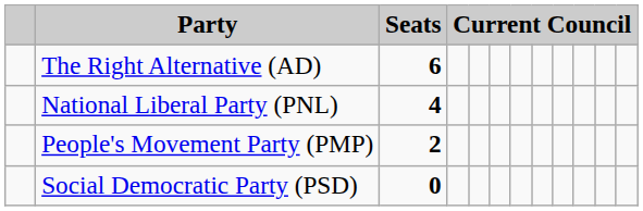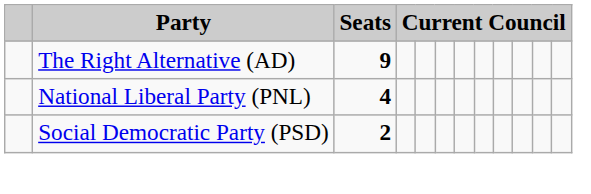The Right Alternative (AD) | Seats: 6 -> 9
- row: People's Movement Party (PMP) | 2
Social Democratic Party (PSD) | Seats: 0 -> 2
